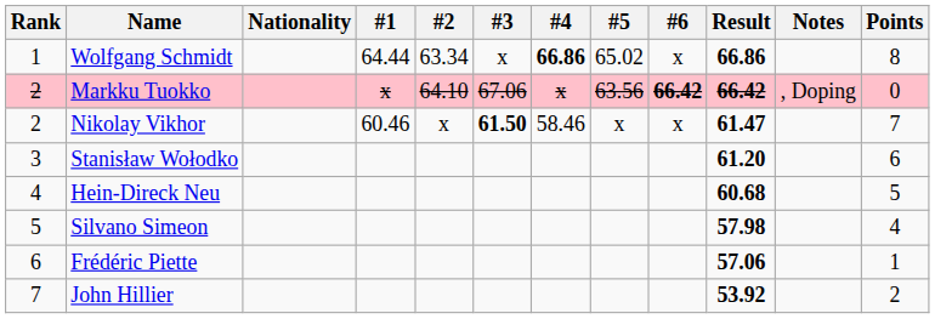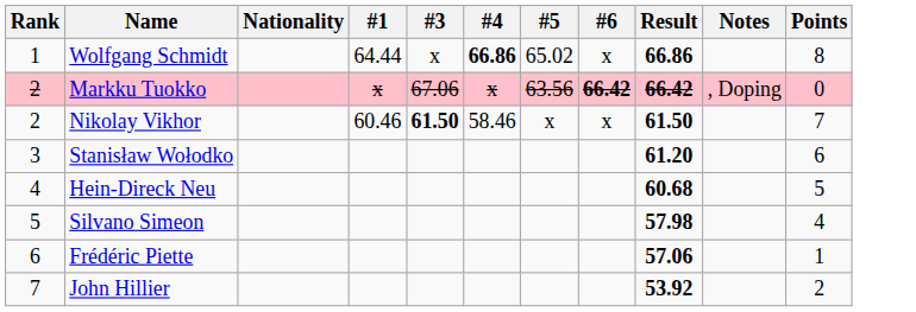- column: #2 | 63.34 | 64.10 | x
Nikolay Vikhor | Result: 61.47 -> 61.50
